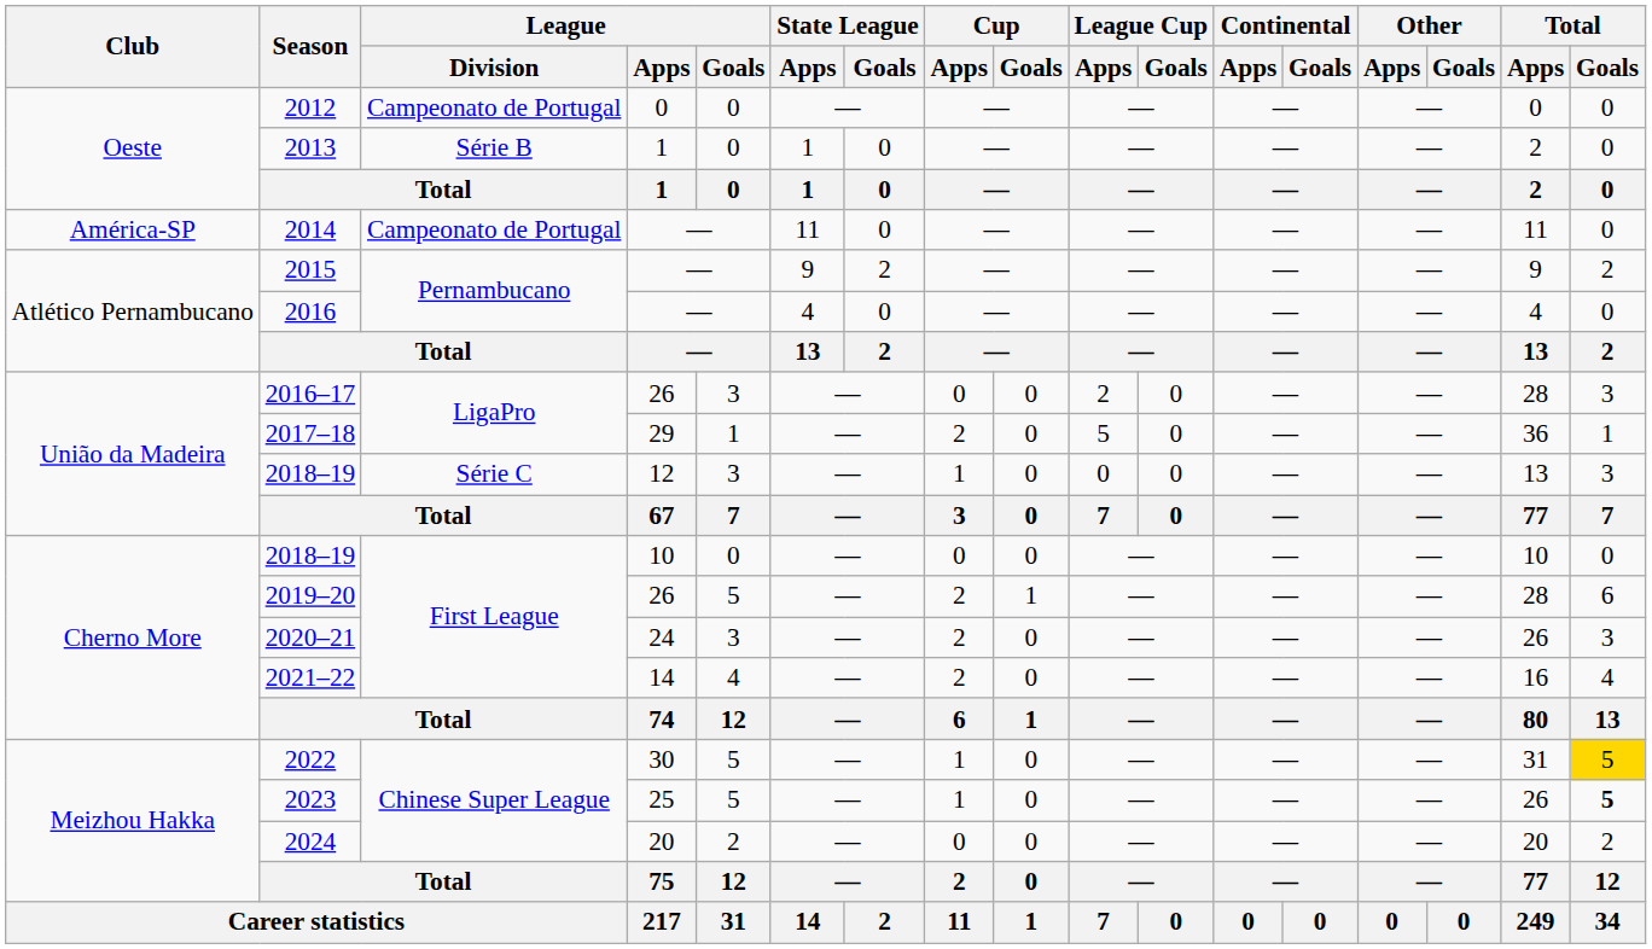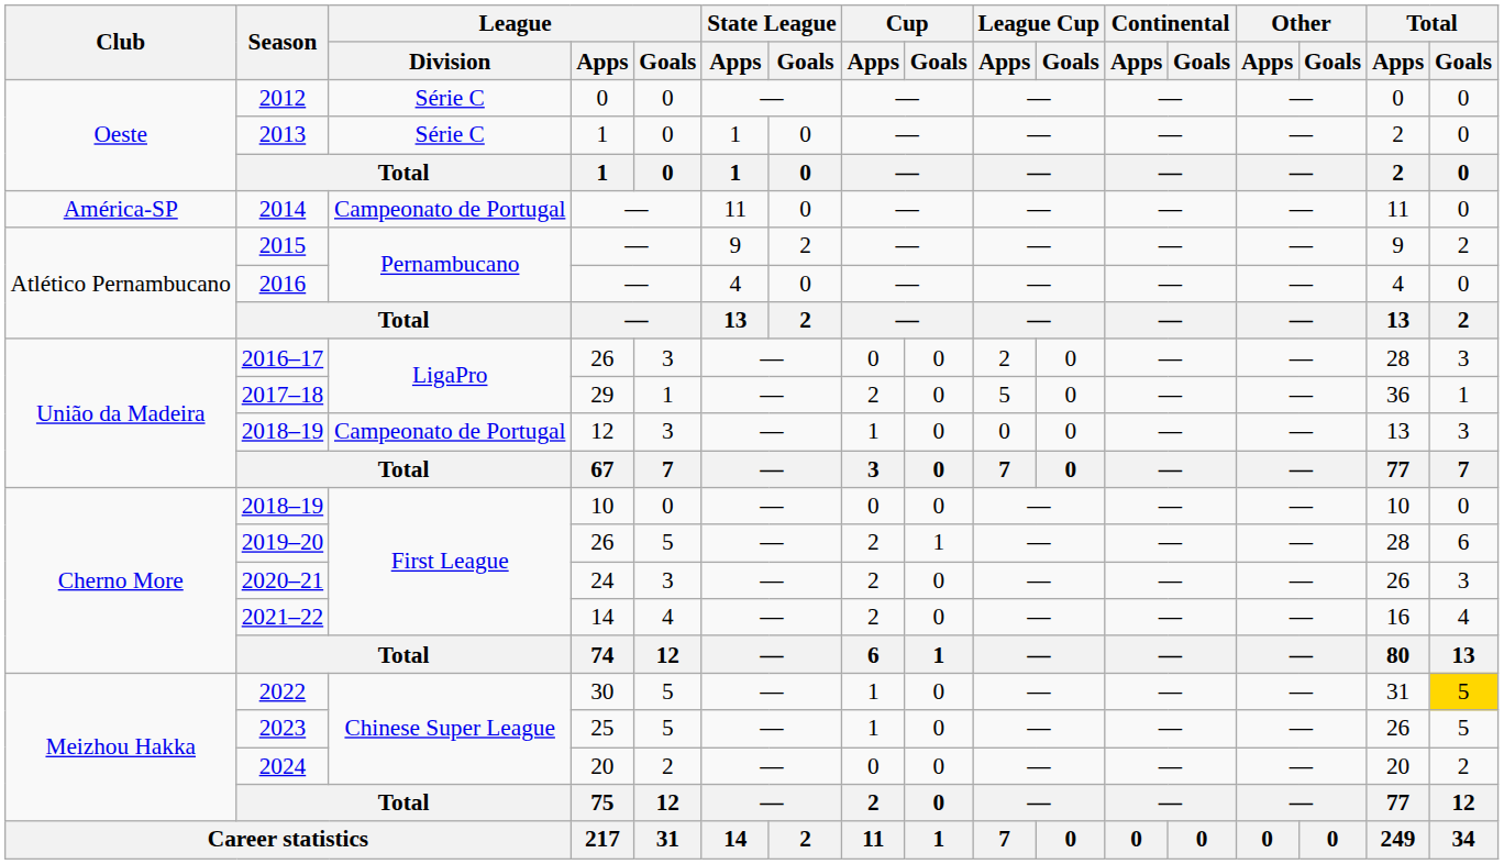2012 | League / Division: Campeonato de Portugal -> Série C
2013 | League / Division: Série B -> Série C
2018–19 / 12 | League / Division: Série C -> Campeonato de Portugal
2023 | Total / Goals: bold -> normal
